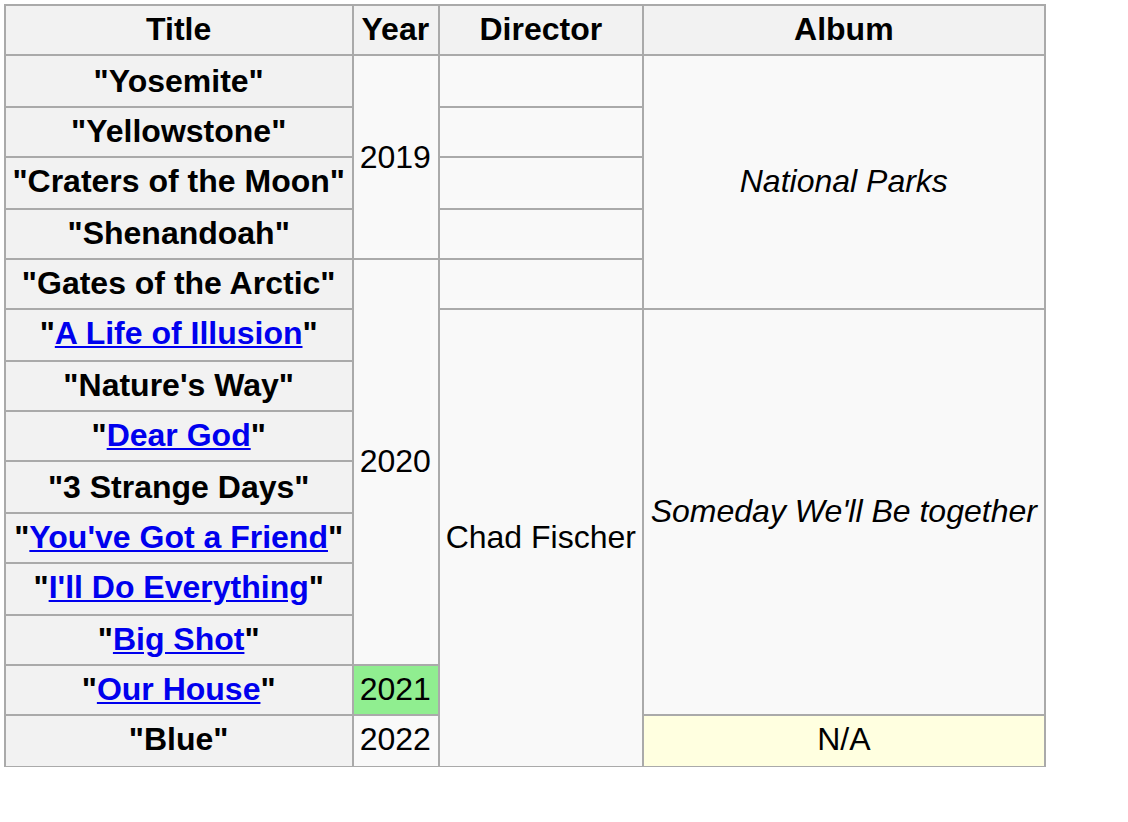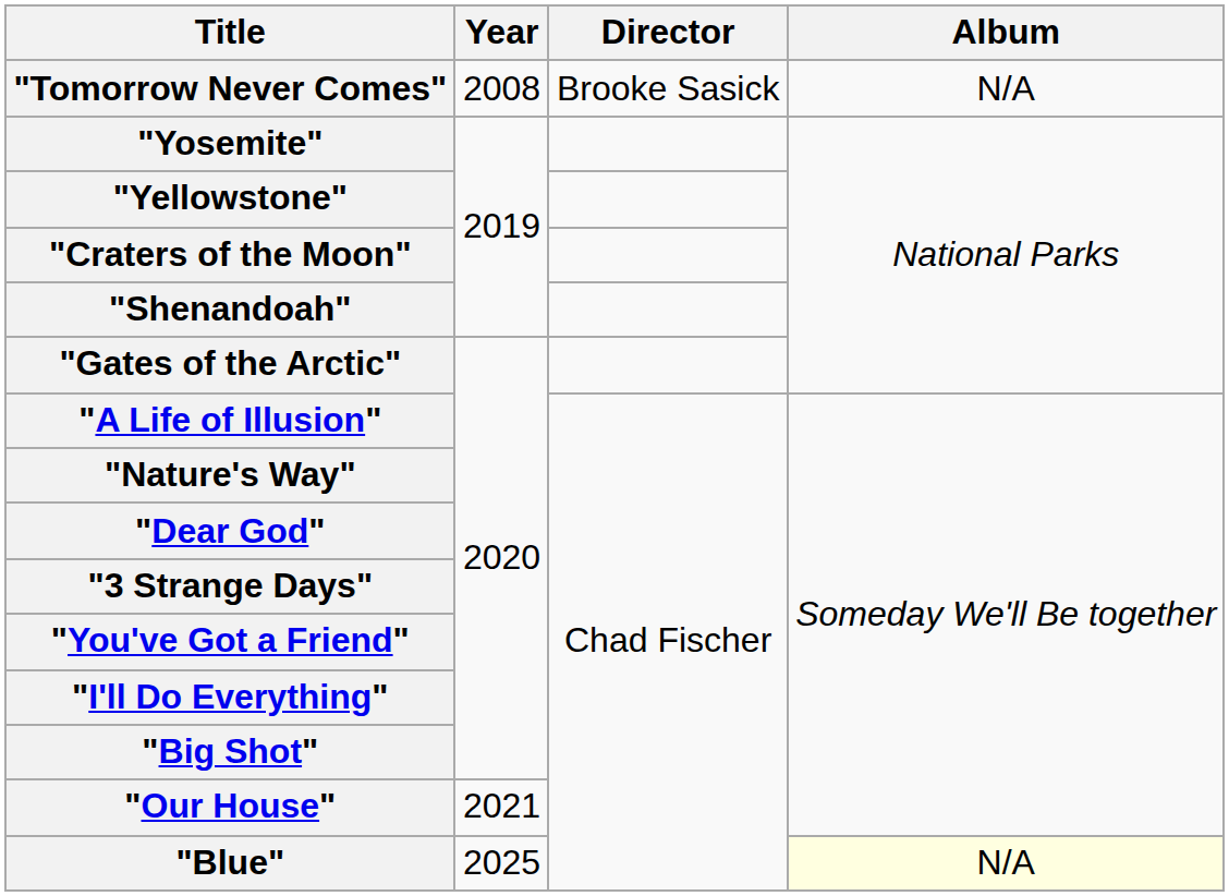+ row: "Tomorrow Never Comes" | 2008 | Brooke Sasick | N/A
"Our House" | Year: lightgreen background -> no background
"Blue" | Year: 2022 -> 2025
